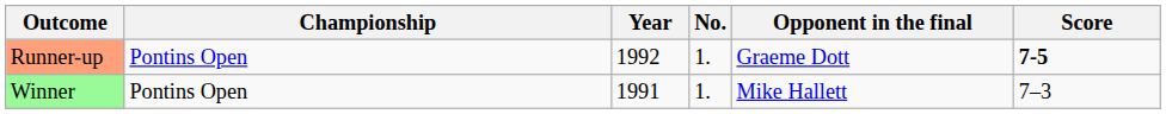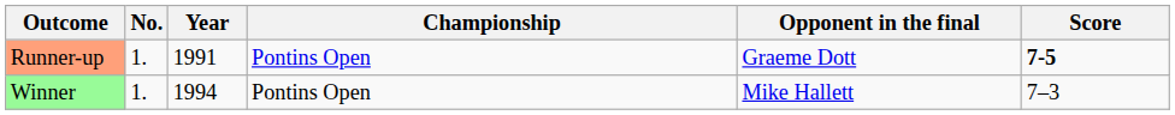columns swapped: No. <-> Championship
Runner-up | Year: 1992 -> 1991
Winner | Year: 1991 -> 1994
